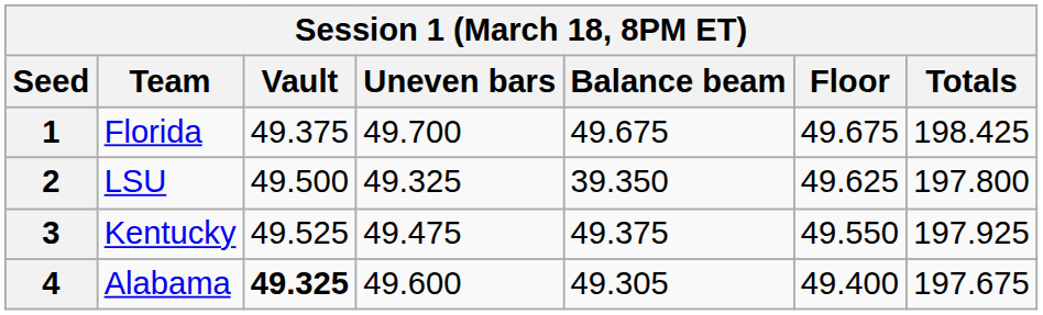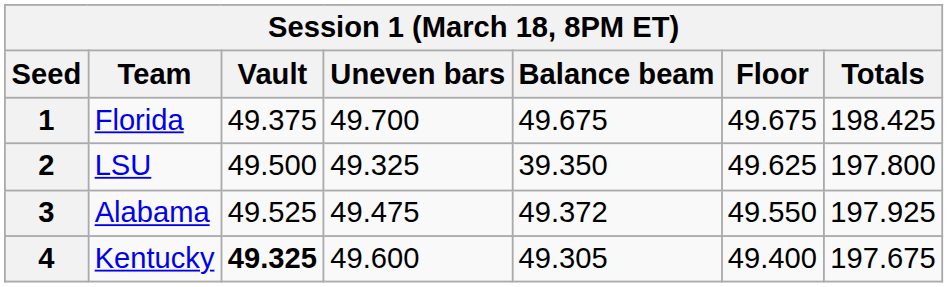3 | Team: Kentucky -> Alabama
3 | Balance beam: 49.375 -> 49.372
4 | Team: Alabama -> Kentucky
